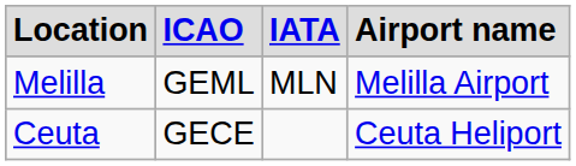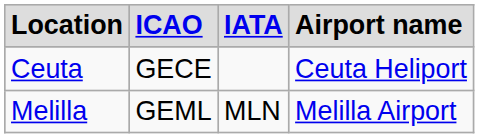rows swapped: Ceuta <-> Melilla
